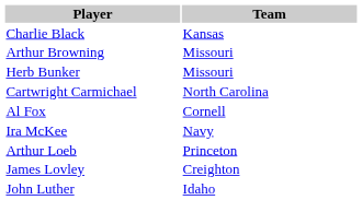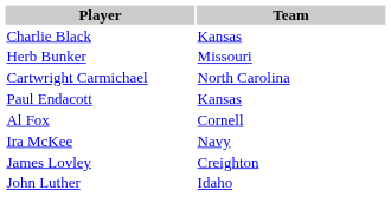- row: Arthur Browning | Missouri
+ row: Paul Endacott | Kansas
- row: Arthur Loeb | Princeton
